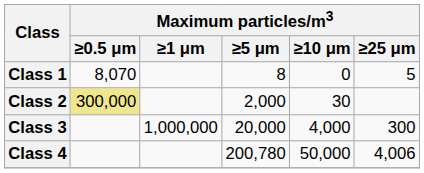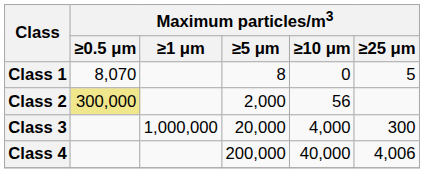Class 2 | Maximum particles/m3 / ≥10 μm: 30 -> 56
Class 4 | Maximum particles/m3 / ≥5 μm: 200,780 -> 200,000
Class 4 | Maximum particles/m3 / ≥10 μm: 50,000 -> 40,000
